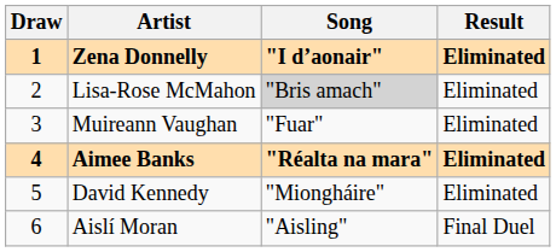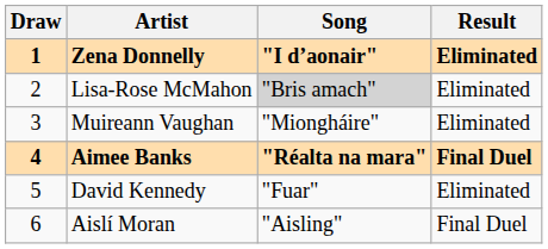Muireann Vaughan | Song: "Fuar" -> "Miongháire"
Aimee Banks | Result: Eliminated -> Final Duel
David Kennedy | Song: "Miongháire" -> "Fuar"
